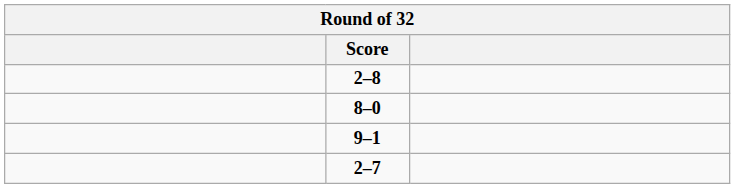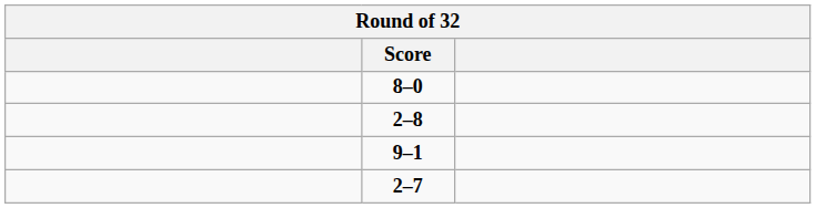rows swapped: 2–8 <-> 8–0
